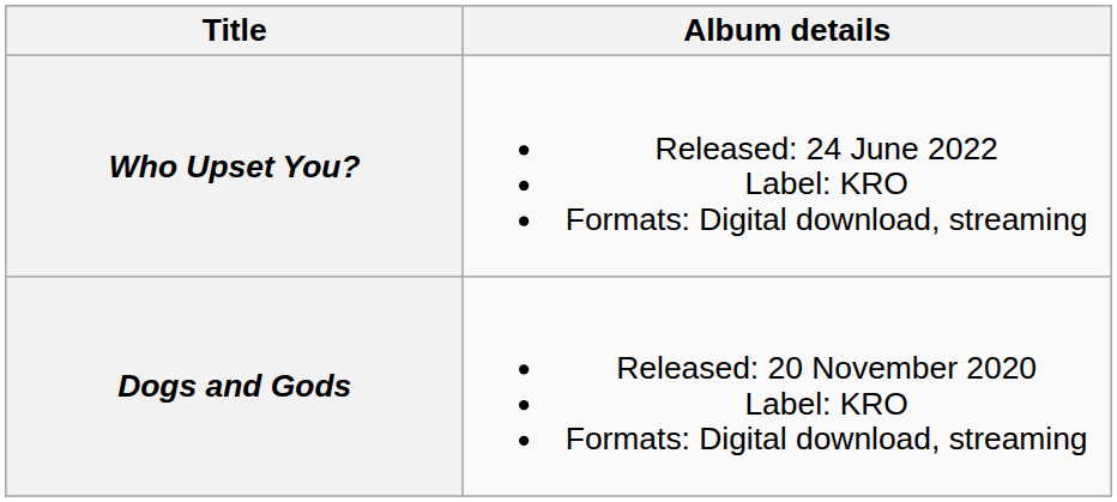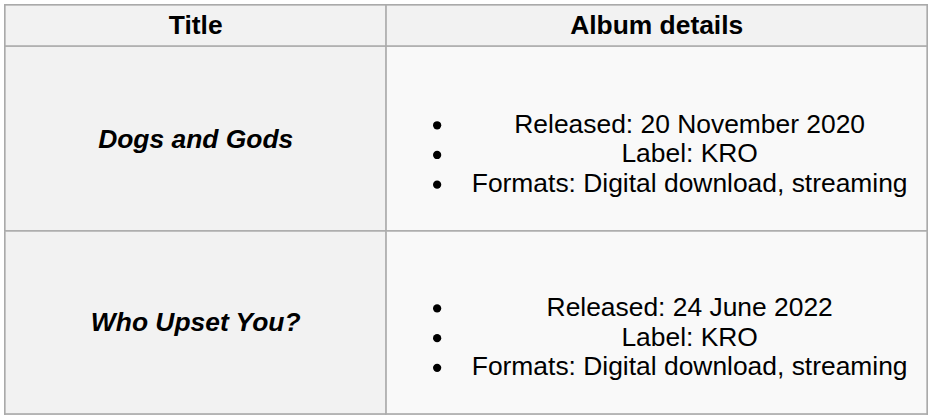rows swapped: Dogs and Gods <-> Who Upset You?
